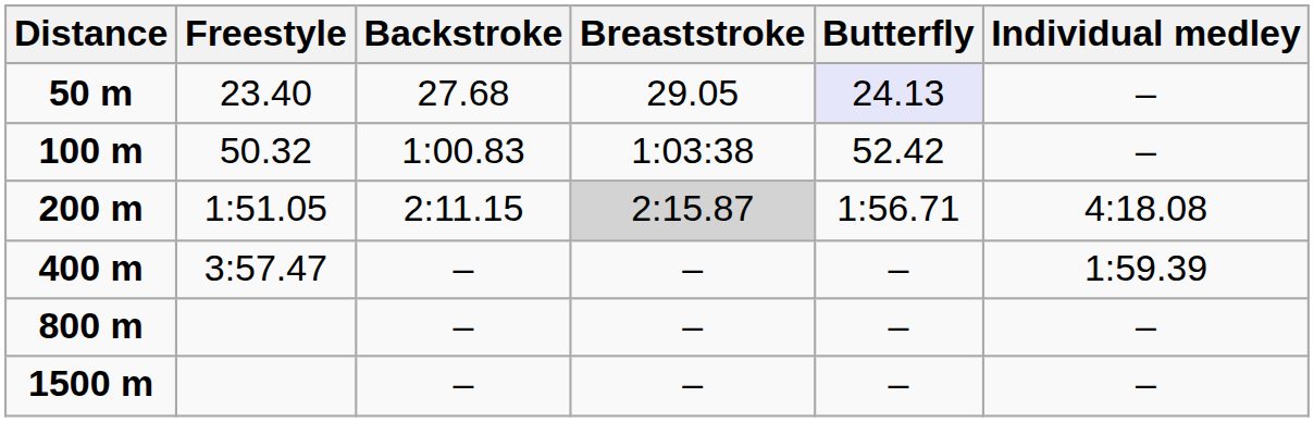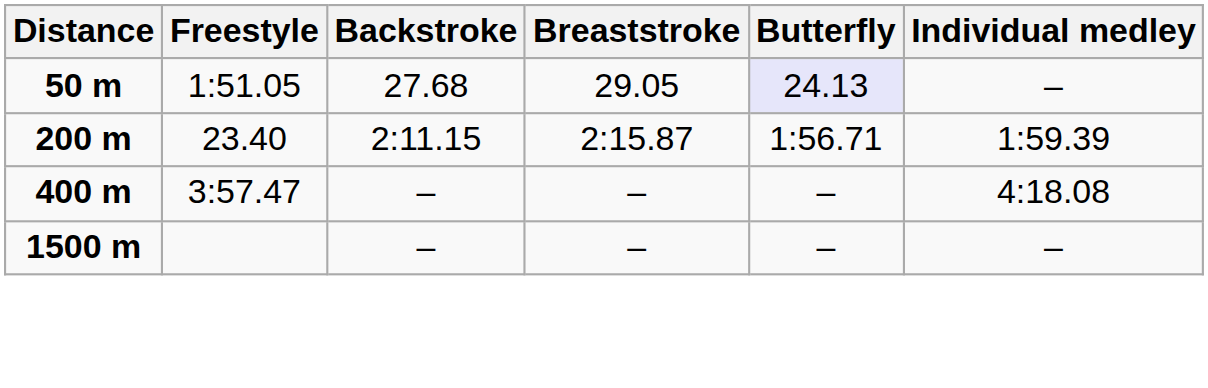50 m | Freestyle: 23.40 -> 1:51.05
- row: 100 m | 50.32 | 1:00.83 | 1:03:38 | 52.42 | –
200 m | Freestyle: 1:51.05 -> 23.40
200 m | Breaststroke: lightgrey background -> no background
200 m | Individual medley: 4:18.08 -> 1:59.39
400 m | Individual medley: 1:59.39 -> 4:18.08
- row: 800 m | – | – | – | –
